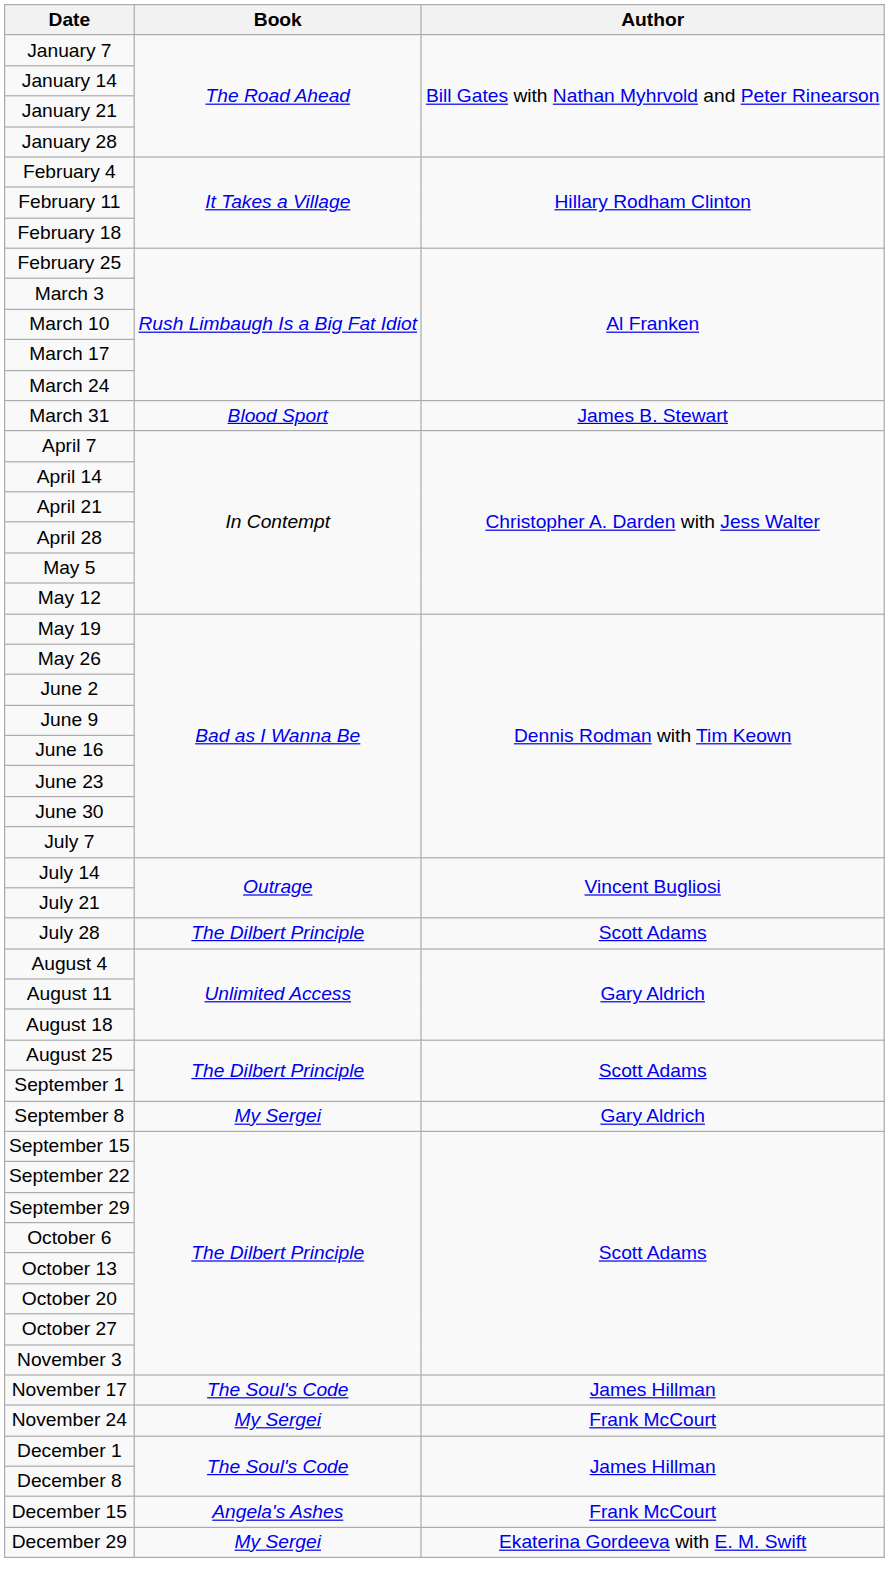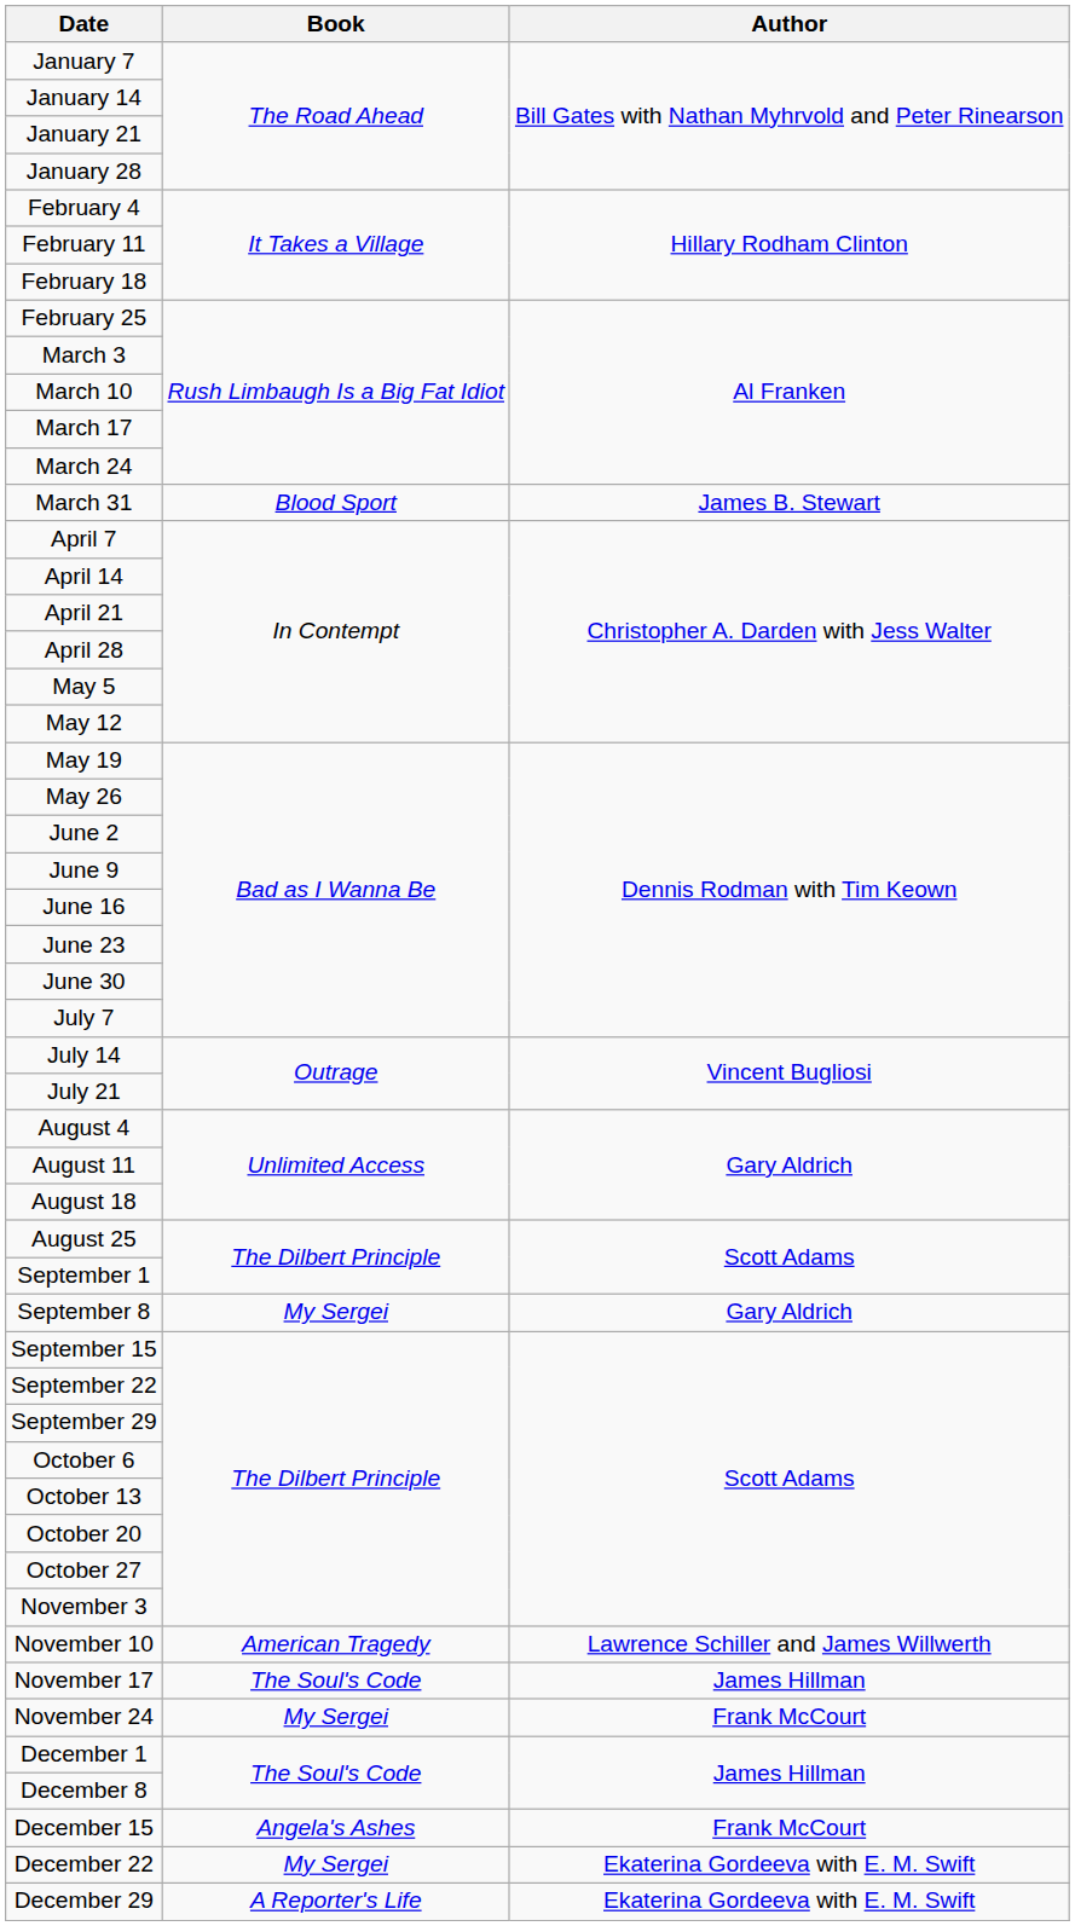- row: July 28 | The Dilbert Principle | Scott Adams
+ row: November 10 | American Tragedy | Lawrence Schiller and James Willwerth
+ row: December 22 | My Sergei | Ekaterina Gordeeva with E. M. Swift
December 29 | Book: My Sergei -> A Reporter's Life
